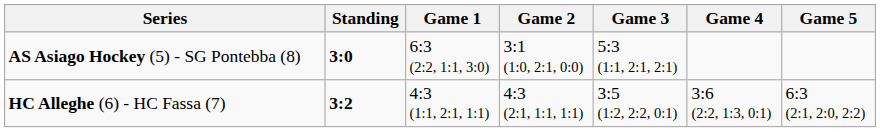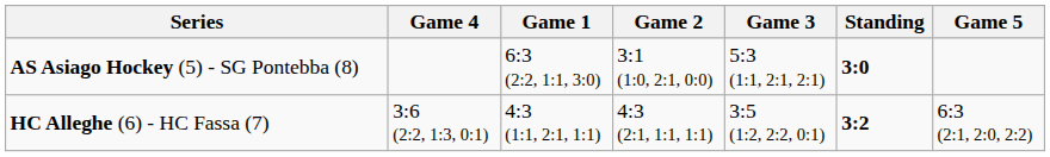columns swapped: Standing <-> Game 4
